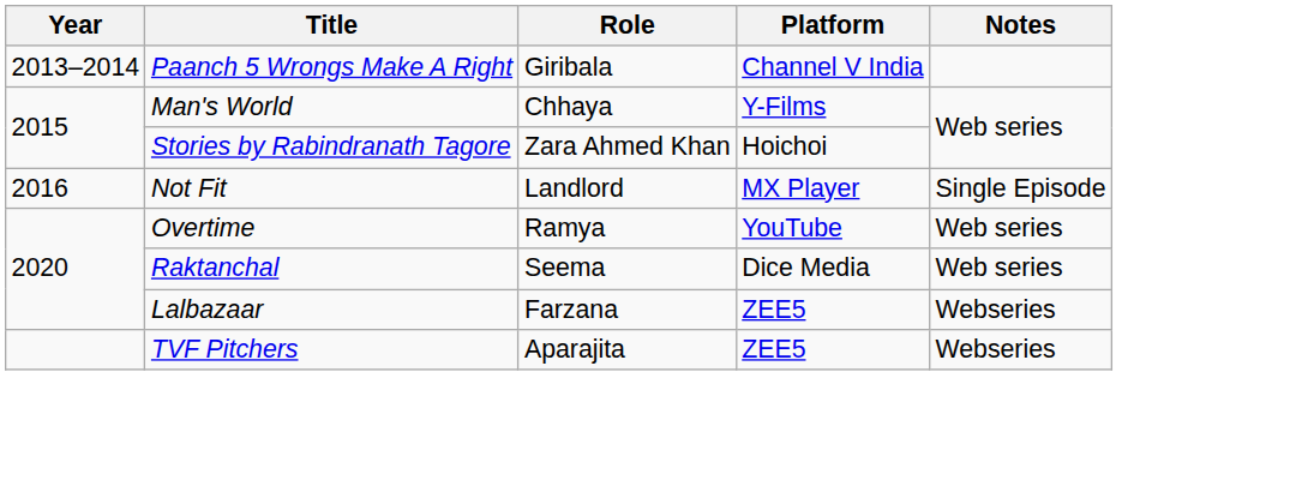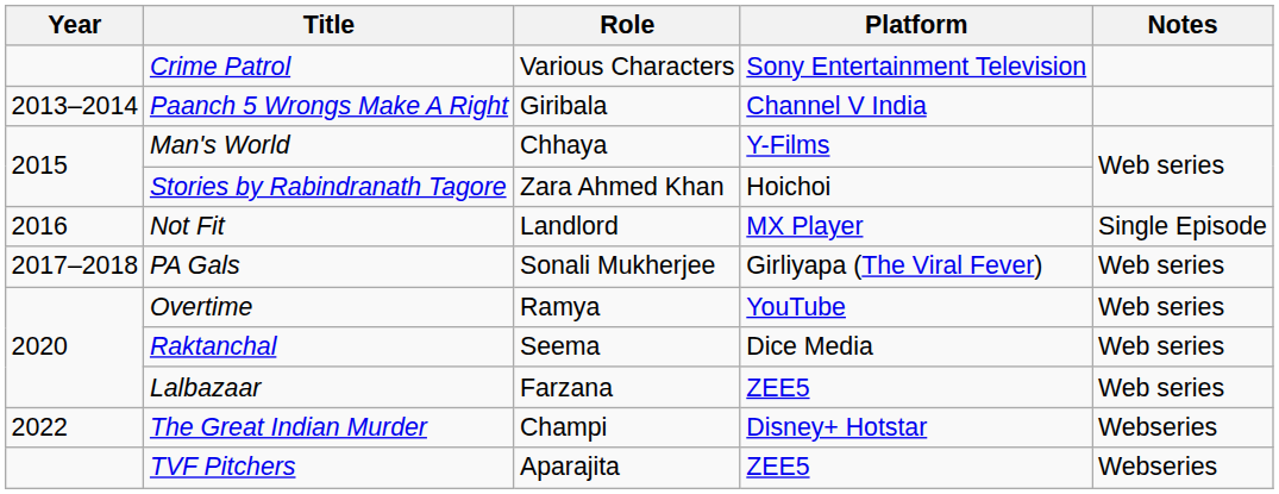+ row: Crime Patrol | Various Characters | Sony Entertainment Television
+ row: 2017–2018 | PA Gals | Sonali Mukherjee | Girliyapa (The Viral Fever) | Web series
Lalbazaar | Notes: Webseries -> Web series
+ row: 2022 | The Great Indian Murder | Champi | Disney+ Hotstar | Webseries
